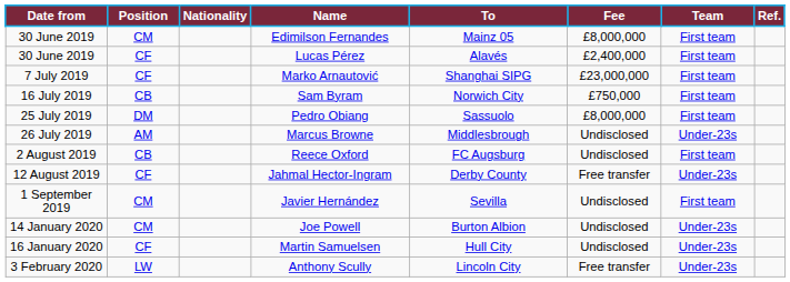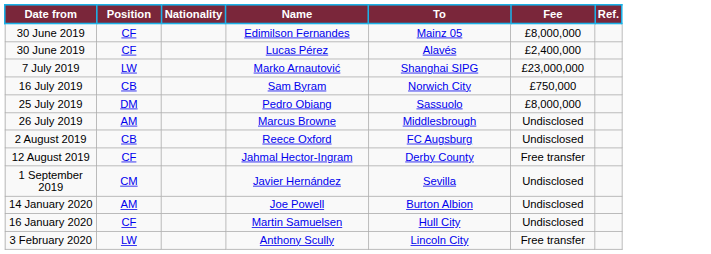- column: Team | First team | First team | First team | First team | First team | Under-23s | First team | Under-23s | First team | Under-23s | Under-23s | Under-23s
Edimilson Fernandes | Position: CM -> CF
Marko Arnautović | Position: CF -> LW
Joe Powell | Position: CM -> AM
